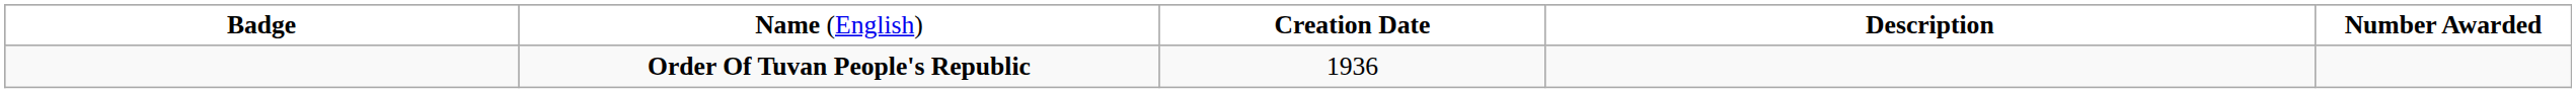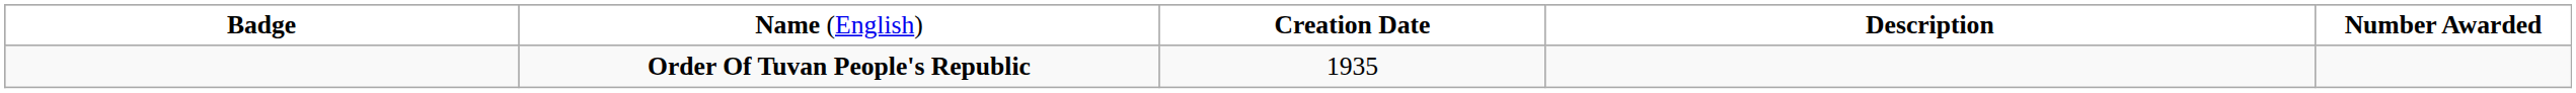Order Of Tuvan People's Republic | column 3: 1936 -> 1935
